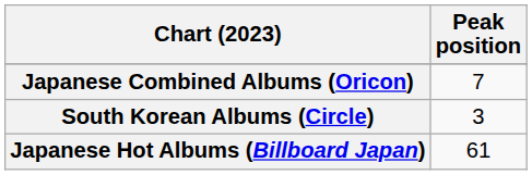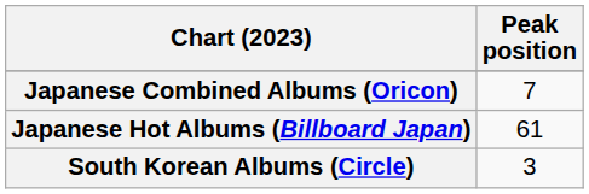rows swapped: Japanese Hot Albums (Billboard Japan) <-> South Korean Albums (Circle)
